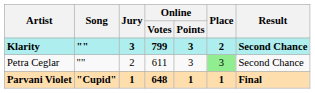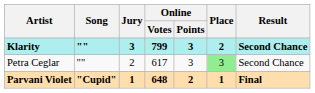Petra Ceglar | Online / Votes: 611 -> 617
Parvani Violet | Online / Points: 1 -> 2
